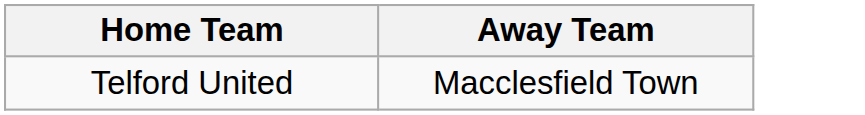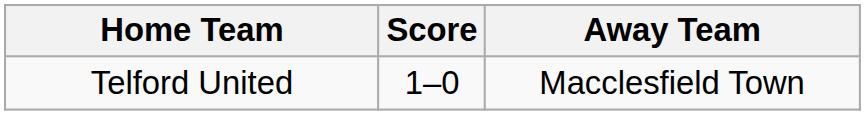+ column: Score | 1–0
